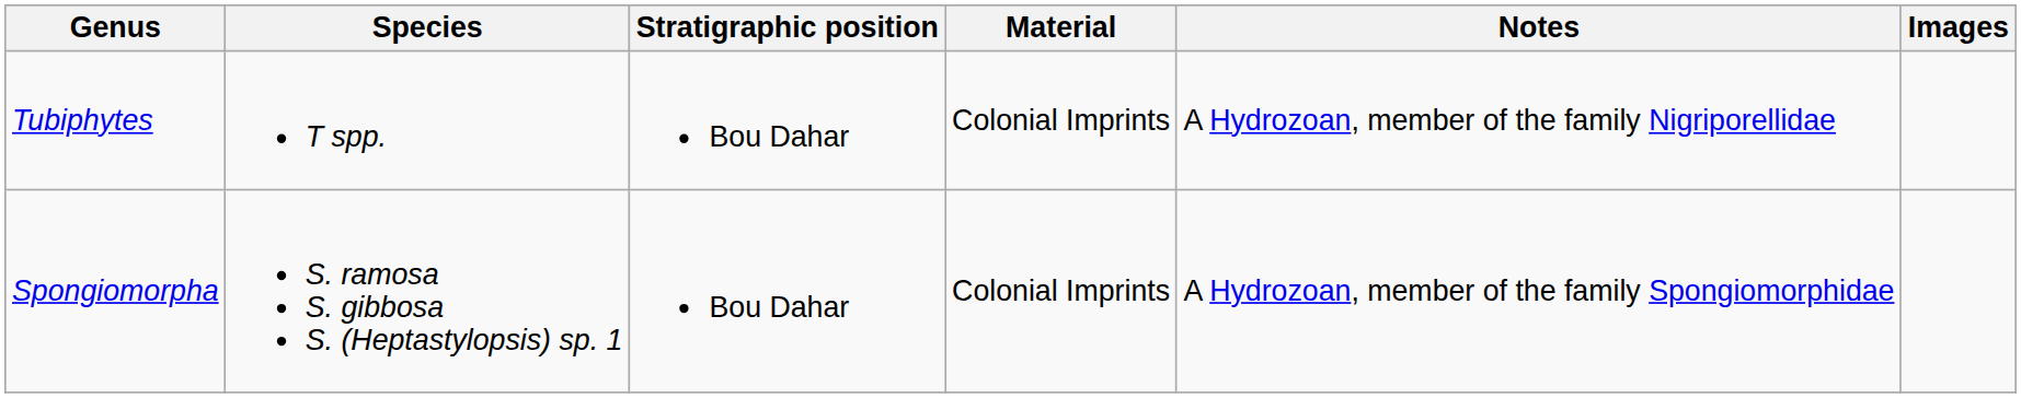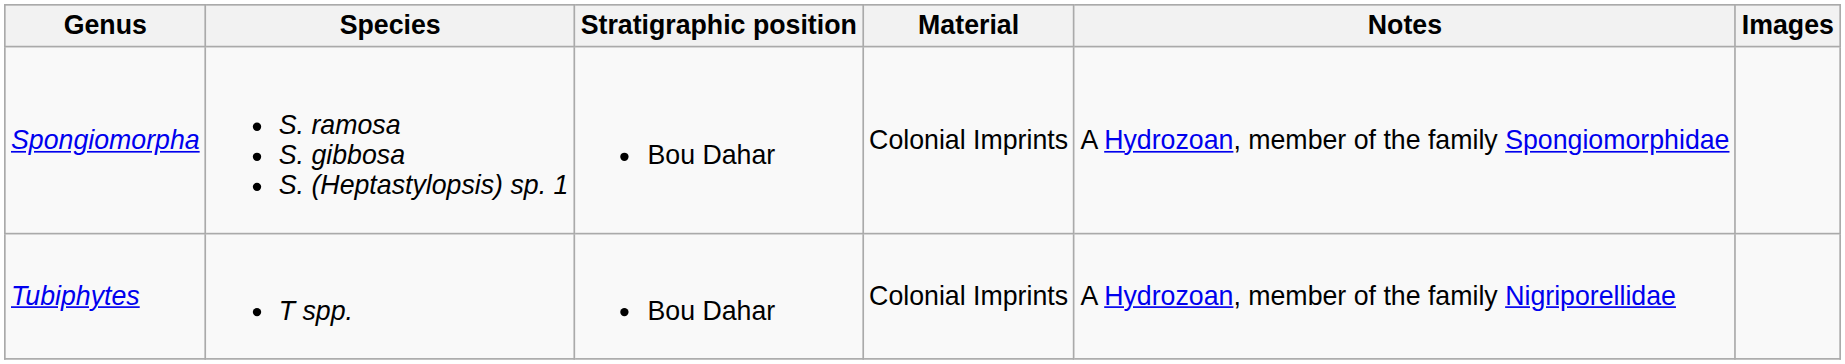rows swapped: Spongiomorpha <-> Tubiphytes
